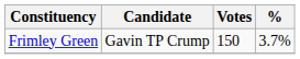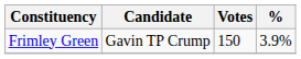Frimley Green | %: 3.7% -> 3.9%
